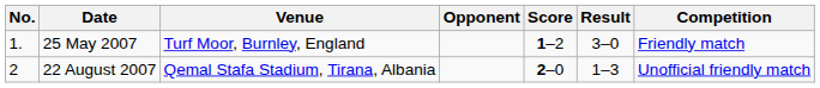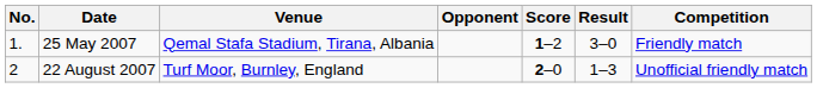25 May 2007 | Venue: Turf Moor, Burnley, England -> Qemal Stafa Stadium, Tirana, Albania
22 August 2007 | Venue: Qemal Stafa Stadium, Tirana, Albania -> Turf Moor, Burnley, England
